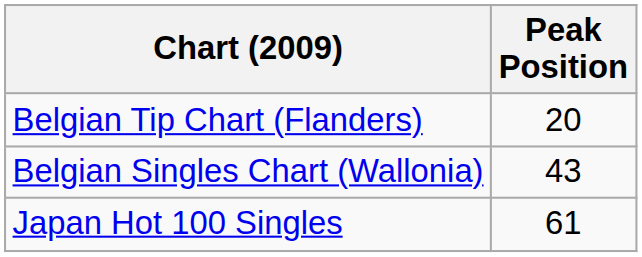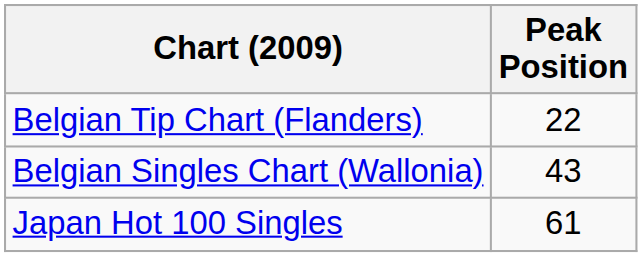Belgian Tip Chart (Flanders) | Peak Position: 20 -> 22
